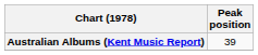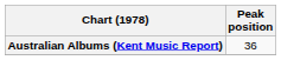Australian Albums (Kent Music Report) | Peak position: 39 -> 36
